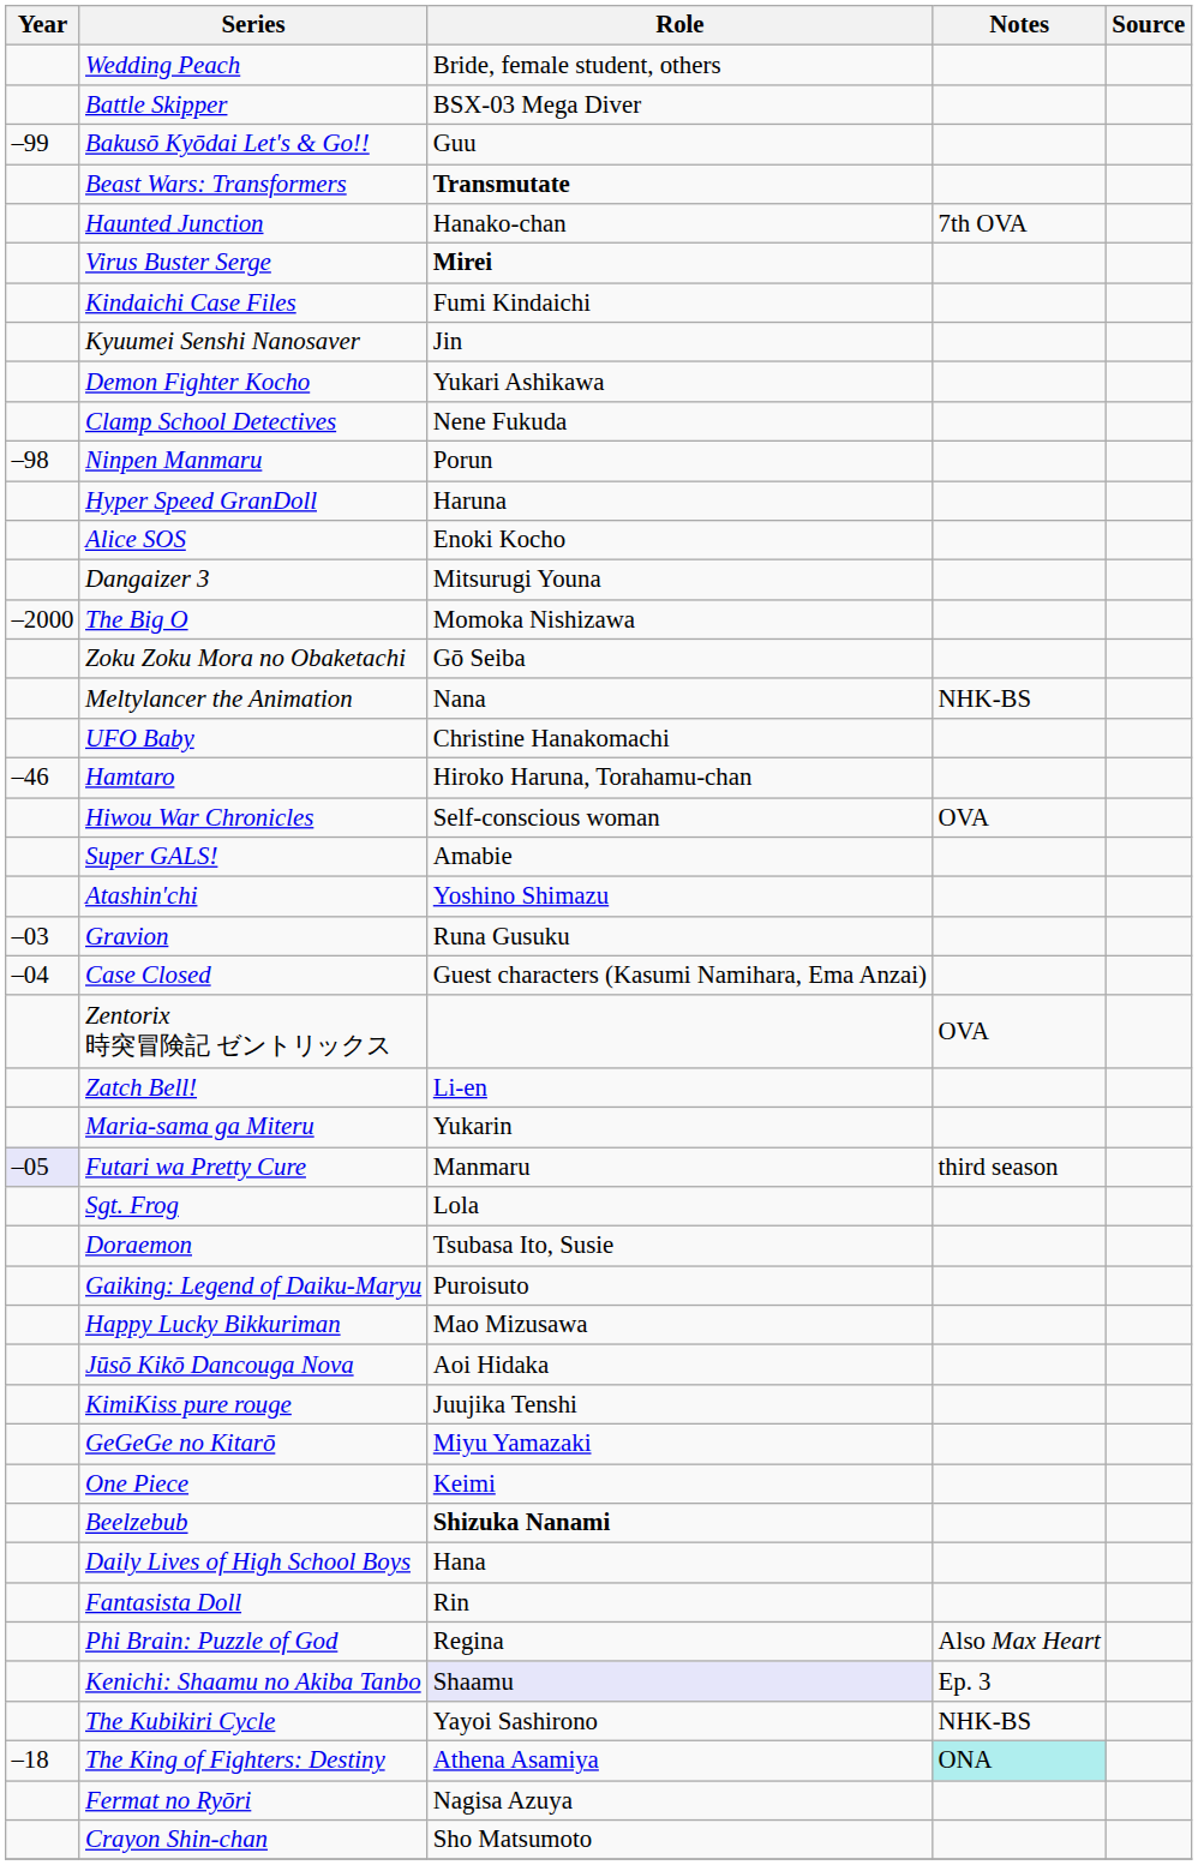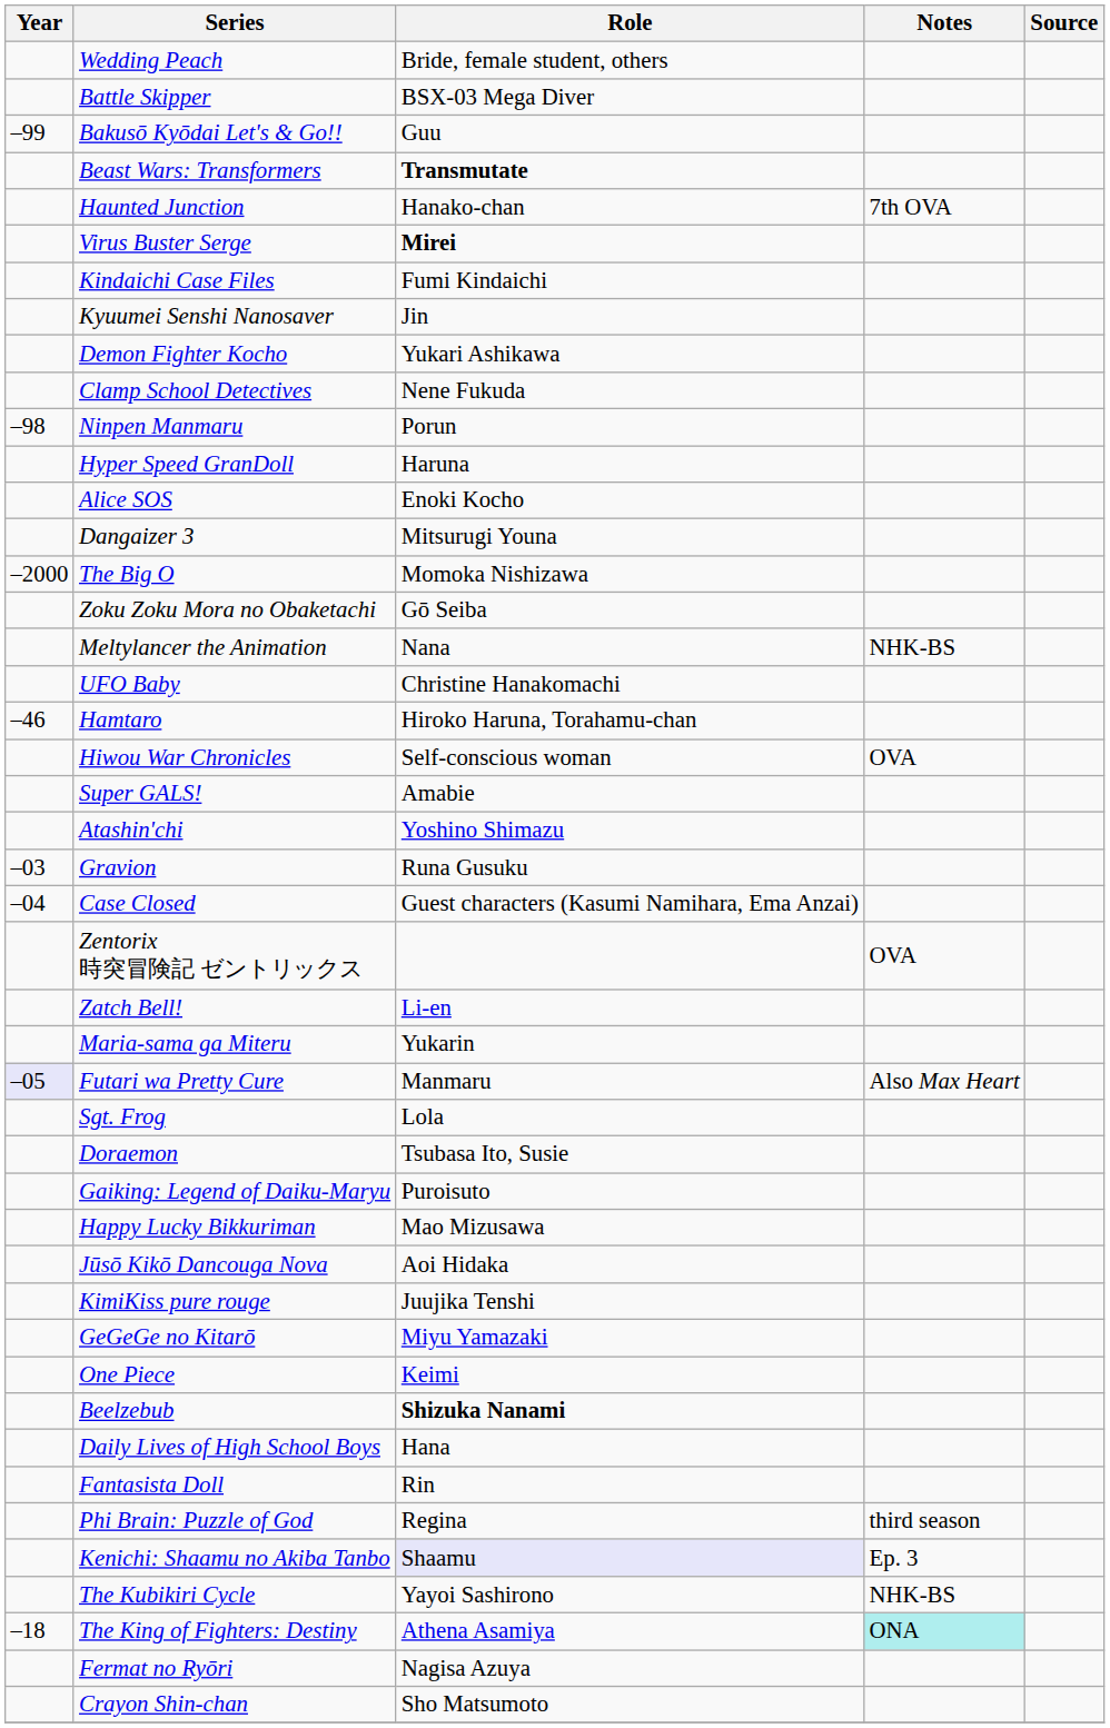Futari wa Pretty Cure | Notes: third season -> Also Max Heart
Phi Brain: Puzzle of God | Notes: Also Max Heart -> third season
